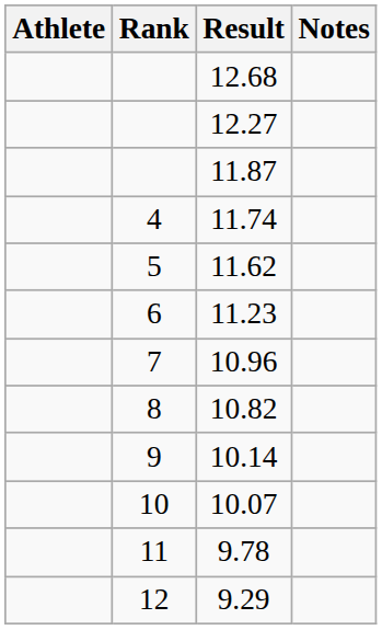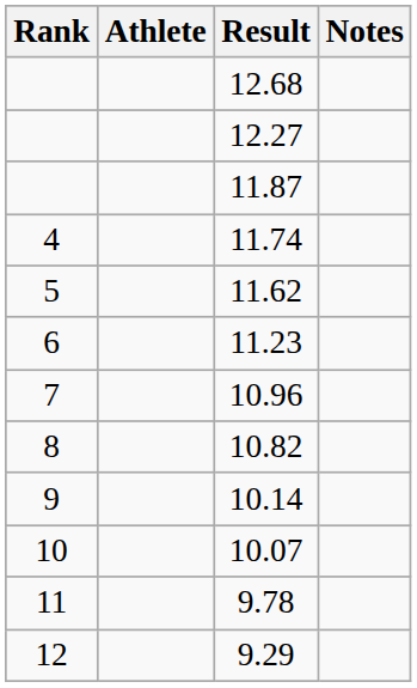columns swapped: Rank <-> Athlete
